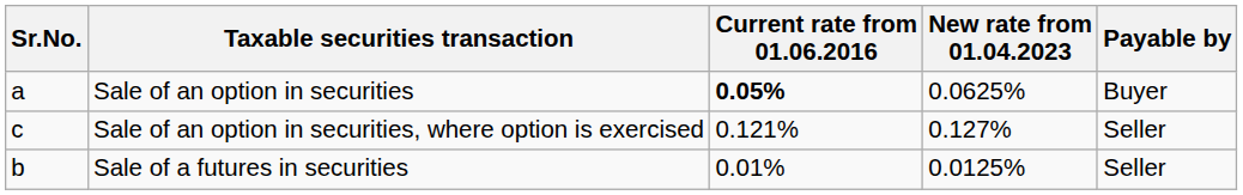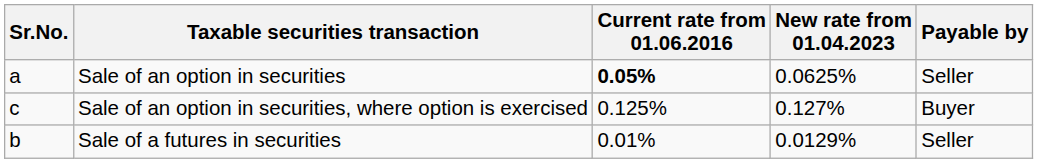Sale of an option in securities | Payable by: Buyer -> Seller
Sale of an option in securities, where option is exercised | Current rate from 01.06.2016: 0.121% -> 0.125%
Sale of an option in securities, where option is exercised | Payable by: Seller -> Buyer
Sale of a futures in securities | New rate from 01.04.2023: 0.0125% -> 0.0129%
